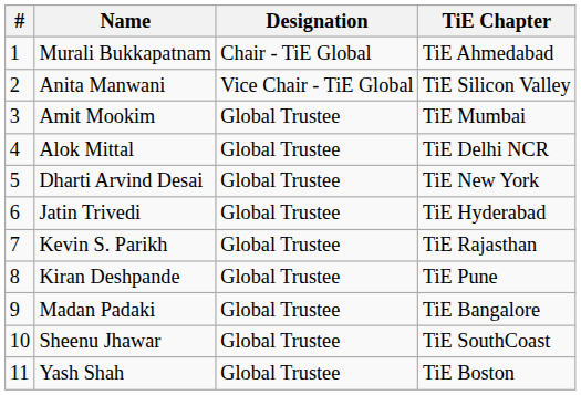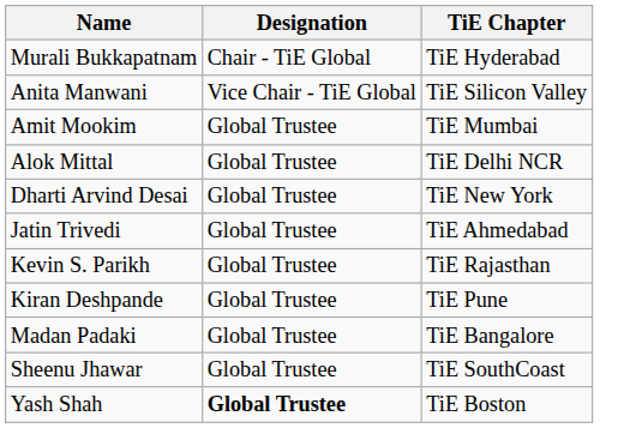- column: # | 1 | 2 | 3 | 4 | 5 | 6 | 7 | 8 | 9 | 10 | 11
Murali Bukkapatnam | TiE Chapter: TiE Ahmedabad -> TiE Hyderabad
Jatin Trivedi | TiE Chapter: TiE Hyderabad -> TiE Ahmedabad
Yash Shah | Designation: normal -> bold
